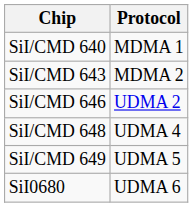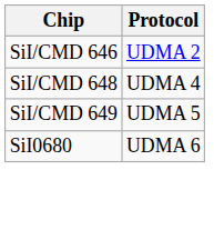- row: SiI/CMD 640 | MDMA 1
- row: SiI/CMD 643 | MDMA 2
